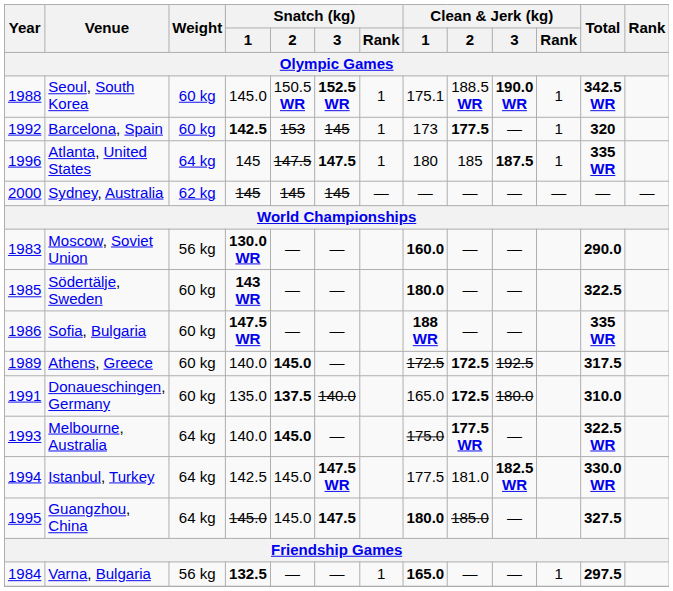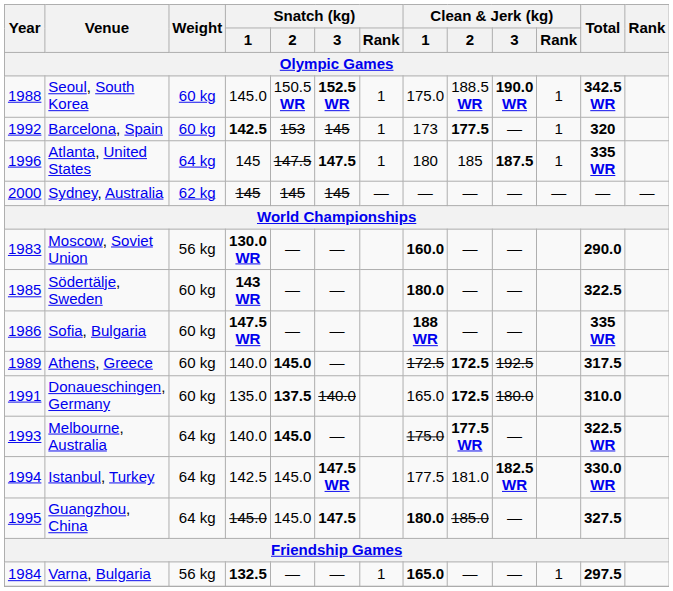Seoul, South Korea | Clean & Jerk (kg) / 1: 175.1 -> 175.0
